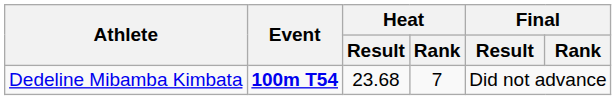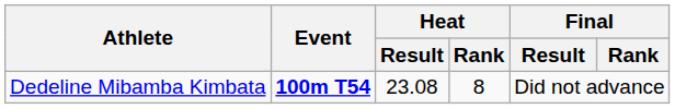Dedeline Mibamba Kimbata | Heat / Result: 23.68 -> 23.08
Dedeline Mibamba Kimbata | Heat / Rank: 7 -> 8
